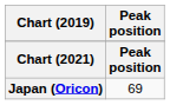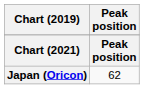Japan (Oricon) | Peak position: 69 -> 62
